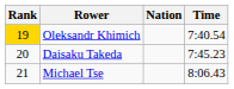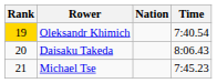Daisaku Takeda | Time: 7:45.23 -> 8:06.43
Michael Tse | Time: 8:06.43 -> 7:45.23
